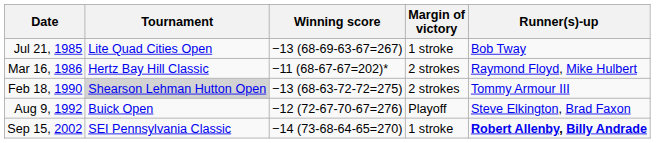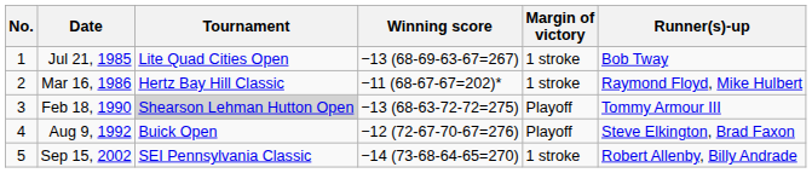+ column: No. | 1 | 2 | 3 | 4 | 5
Mar 16, 1986 | Margin of victory: 2 strokes -> 1 stroke
Feb 18, 1990 | Margin of victory: 2 strokes -> Playoff
Sep 15, 2002 | Runner(s)-up: bold -> normal
